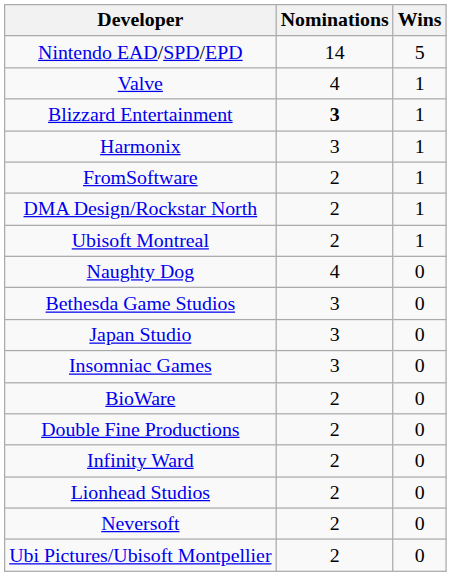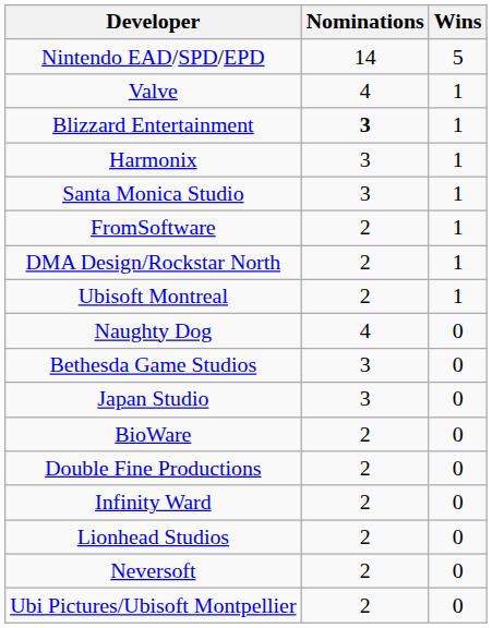+ row: Santa Monica Studio | 3 | 1
- row: Insomniac Games | 3 | 0
